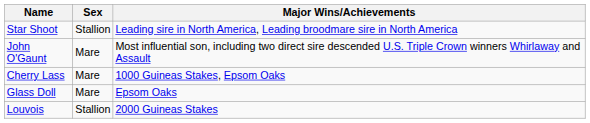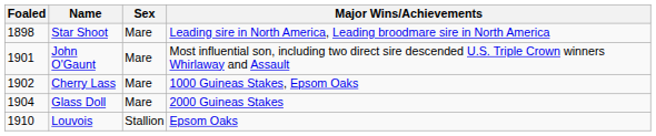+ column: Foaled | 1898 | 1901 | 1902 | 1904 | 1910
Star Shoot | Sex: Stallion -> Mare
Glass Doll | Major Wins/Achievements: Epsom Oaks -> 2000 Guineas Stakes
Louvois | Major Wins/Achievements: 2000 Guineas Stakes -> Epsom Oaks
